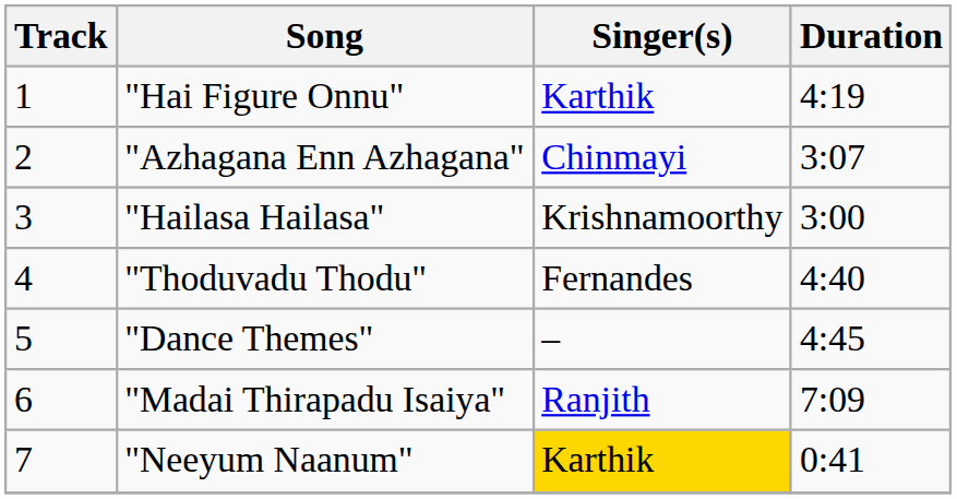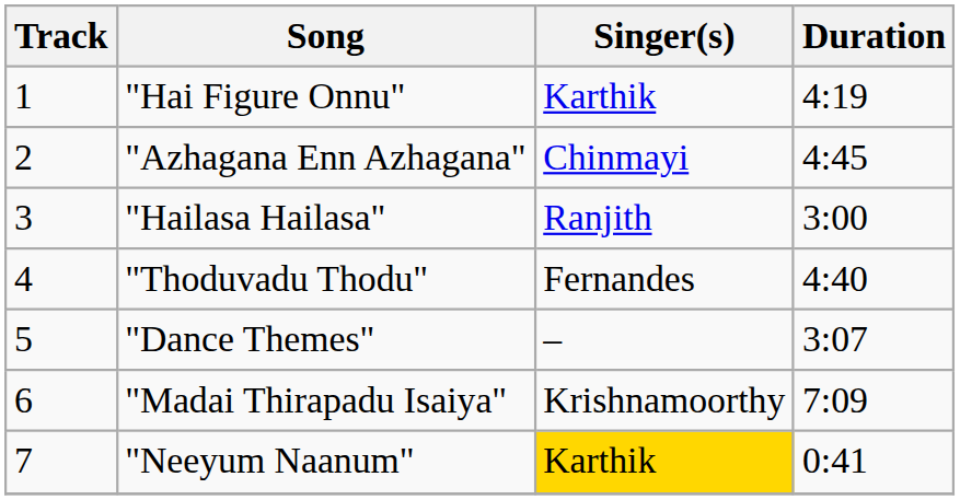"Azhagana Enn Azhagana" | Duration: 3:07 -> 4:45
"Hailasa Hailasa" | Singer(s): Krishnamoorthy -> Ranjith
"Dance Themes" | Duration: 4:45 -> 3:07
"Madai Thirapadu Isaiya" | Singer(s): Ranjith -> Krishnamoorthy
